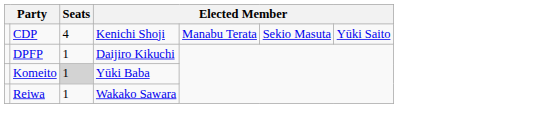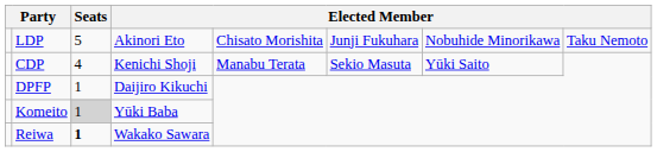+ row: LDP | 5 | Akinori Eto | Chisato Morishita | Junji Fukuhara | Nobuhide Minorikawa | Taku Nemoto
Reiwa | Seats: normal -> bold
